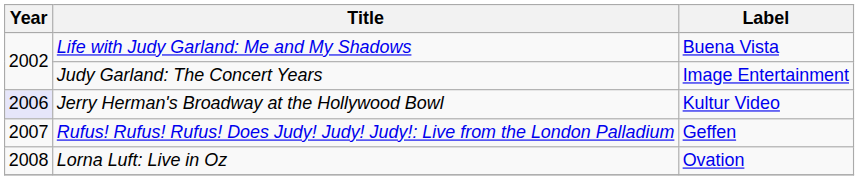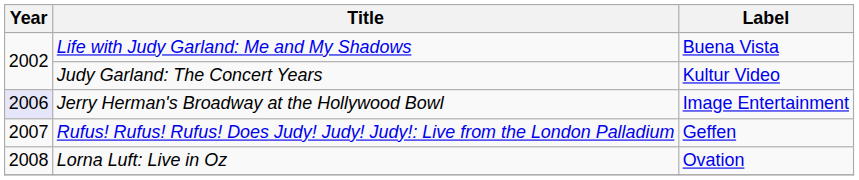Judy Garland: The Concert Years | Label: Image Entertainment -> Kultur Video
Jerry Herman's Broadway at the Hollywood Bowl | Label: Kultur Video -> Image Entertainment
